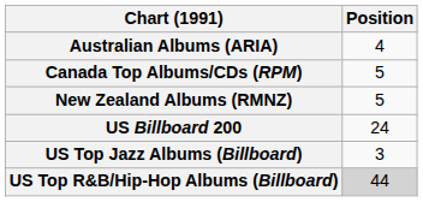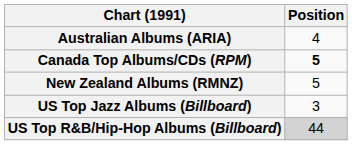Canada Top Albums/CDs (RPM) | Position: normal -> bold
- row: US Billboard 200 | 24
